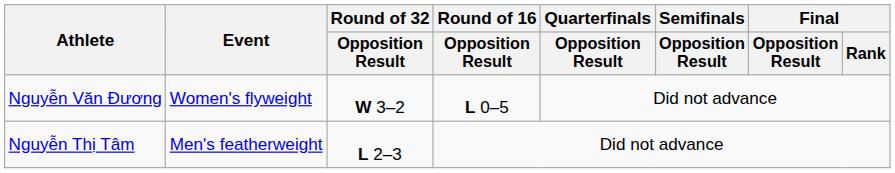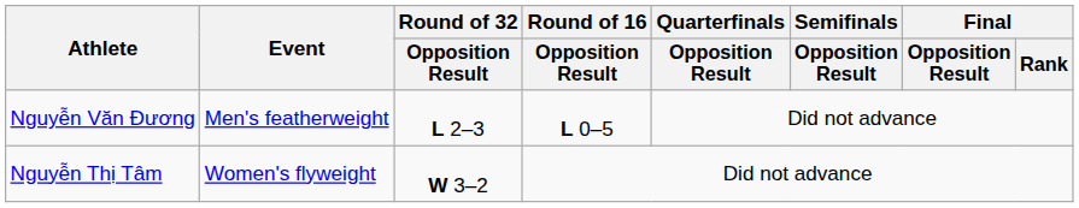Nguyễn Văn Đương | Event: Women's flyweight -> Men's featherweight
Nguyễn Văn Đương | Round of 32 / Opposition Result: W 3–2 -> L 2–3
Nguyễn Thị Tâm | Event: Men's featherweight -> Women's flyweight
Nguyễn Thị Tâm | Round of 32 / Opposition Result: L 2–3 -> W 3–2
